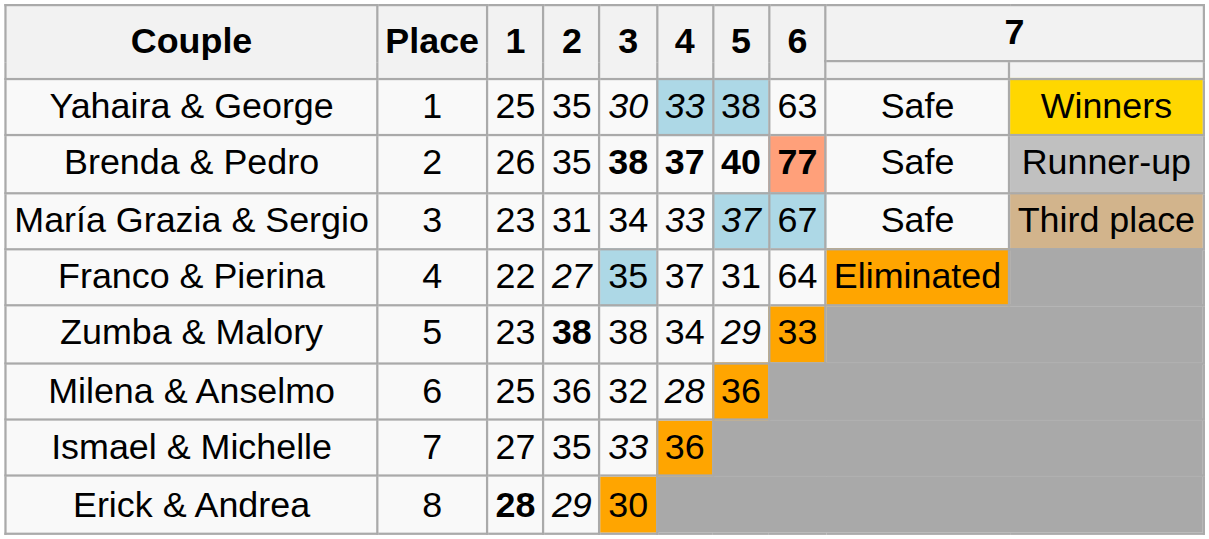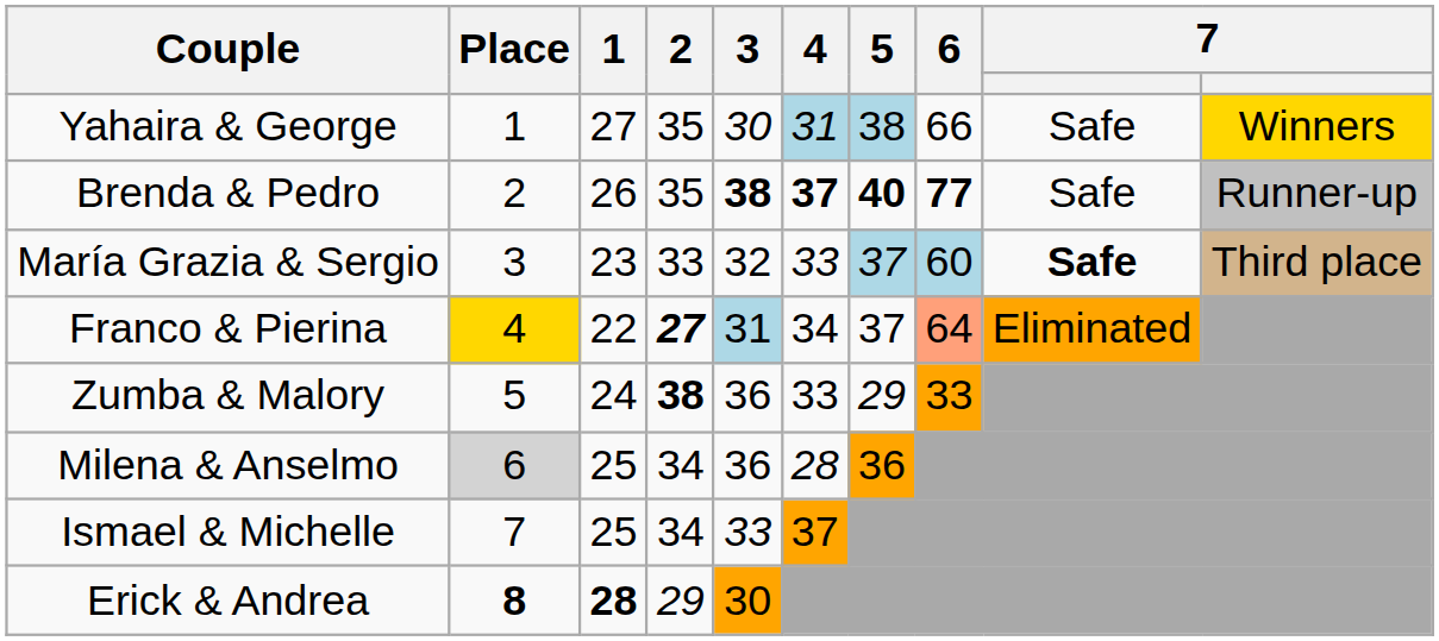Yahaira & George | 1: 25 -> 27
Yahaira & George | 4: 33 -> 31
Yahaira & George | 6: 63 -> 66
Brenda & Pedro | 6: lightsalmon background -> no background
María Grazia & Sergio | 2: 31 -> 33
María Grazia & Sergio | 3: 34 -> 32
María Grazia & Sergio | 6: 67 -> 60
María Grazia & Sergio | column 9: normal -> bold
Franco & Pierina | Place: no background -> gold background
Franco & Pierina | 2: normal -> bold
Franco & Pierina | 3: 35 -> 31
Franco & Pierina | 4: 37 -> 34
Franco & Pierina | 5: 31 -> 37
Franco & Pierina | 6: no background -> lightsalmon background
Zumba & Malory | 1: 23 -> 24
Zumba & Malory | 3: 38 -> 36
Zumba & Malory | 4: 34 -> 33
Milena & Anselmo | Place: no background -> lightgrey background
Milena & Anselmo | 2: 36 -> 34
Milena & Anselmo | 3: 32 -> 36
Ismael & Michelle | 1: 27 -> 25
Ismael & Michelle | 2: 35 -> 34
Ismael & Michelle | 4: 36 -> 37
Erick & Andrea | Place: normal -> bold
